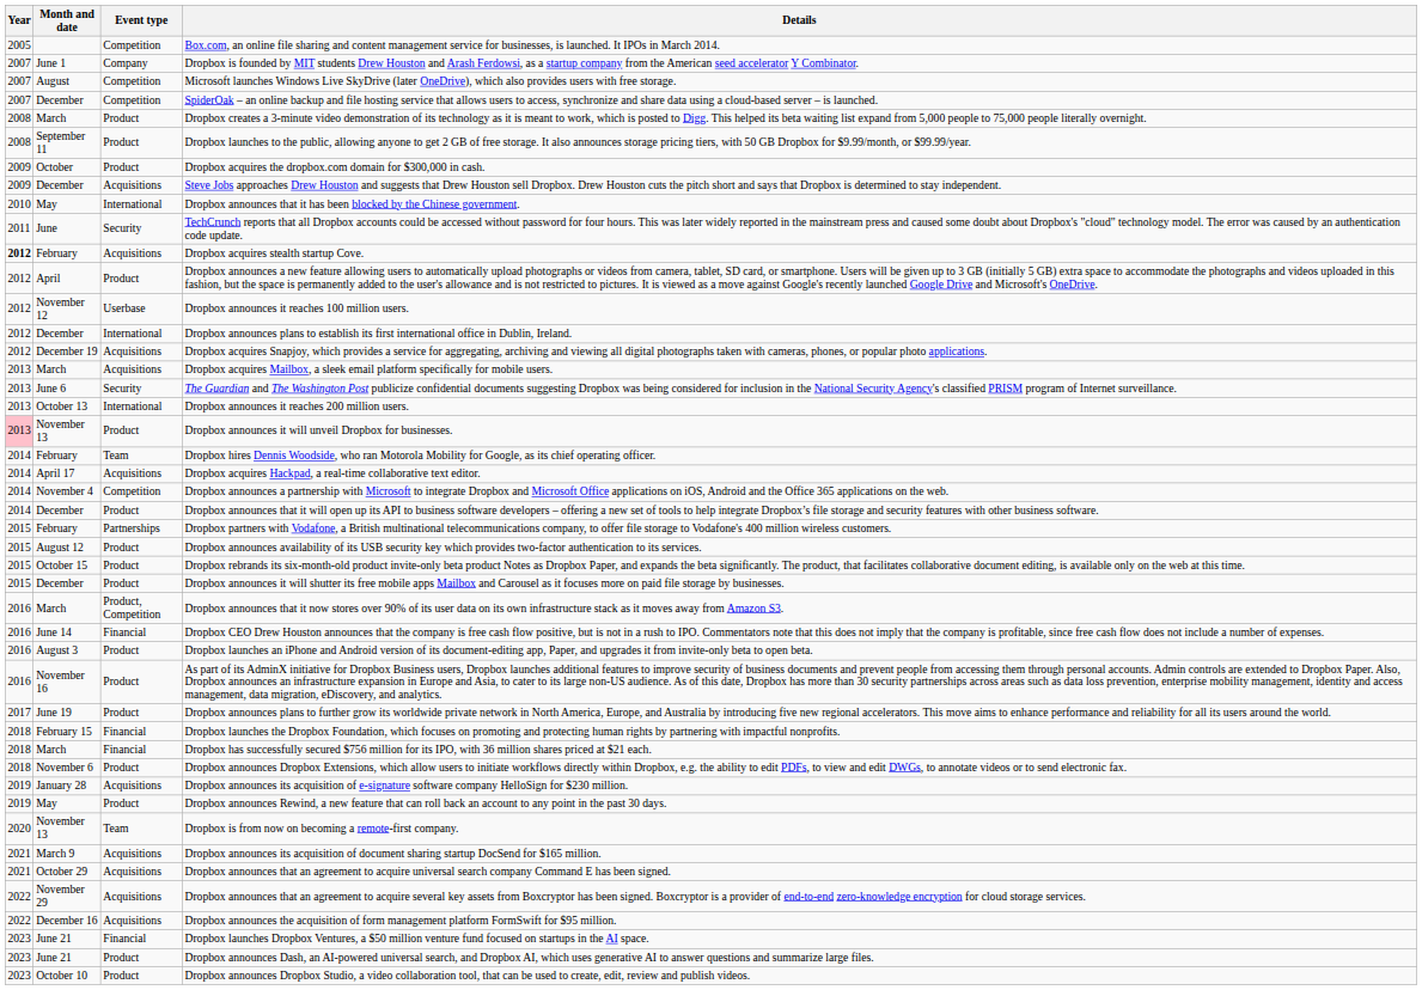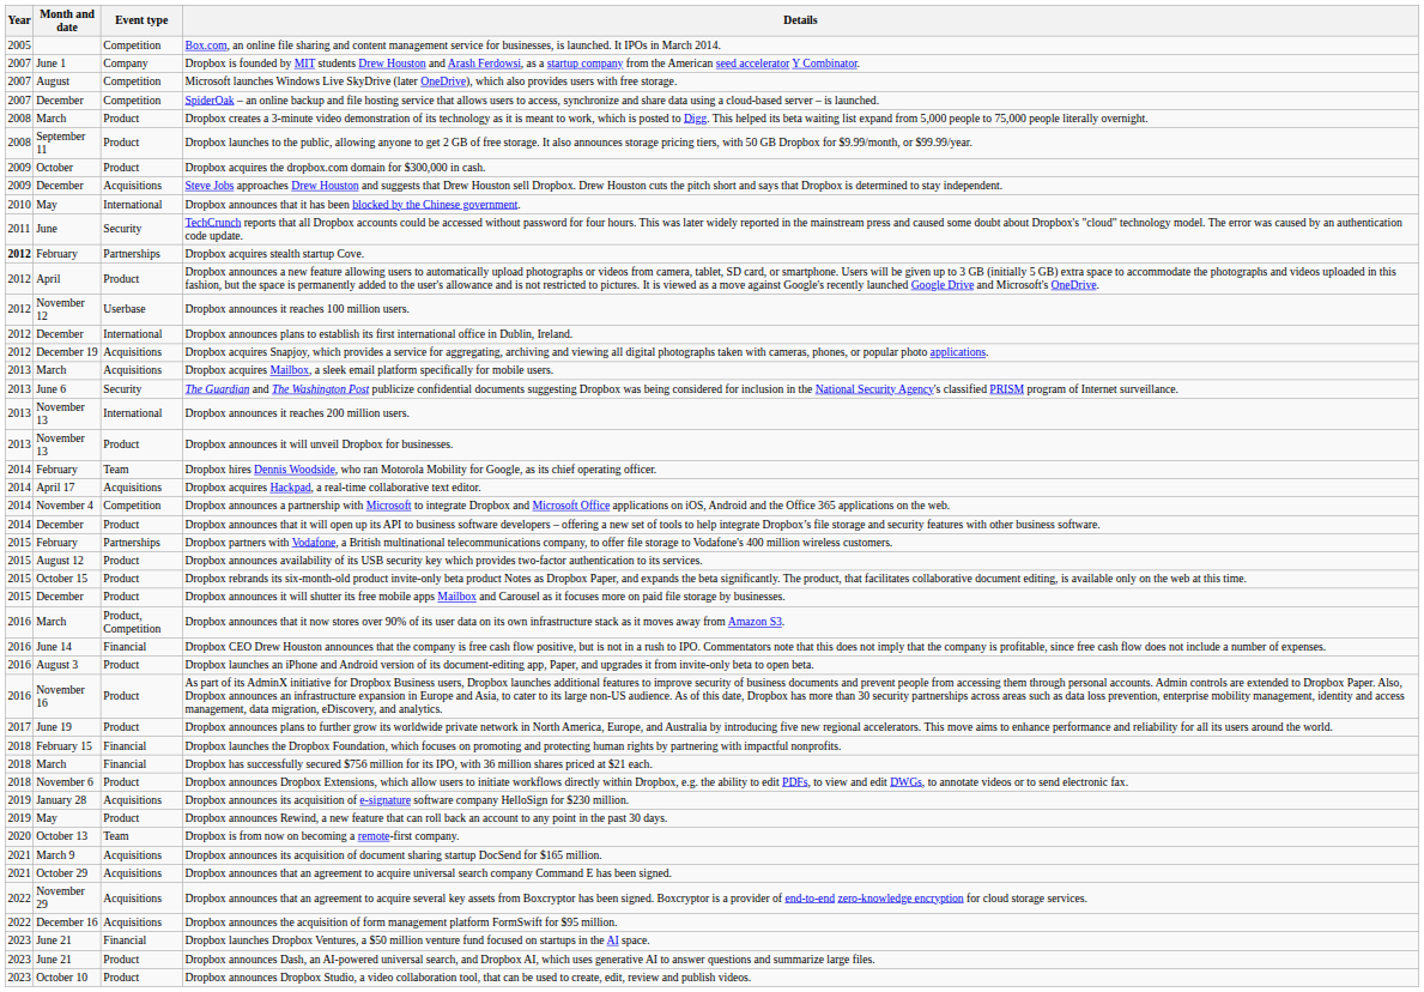Dropbox acquires stealth startup Cove. | Event type: Acquisitions -> Partnerships
Dropbox announces it reaches 200 million users. | Month and date: October 13 -> November 13
Dropbox announces it will unveil Dropbox for businesses. | Year: pink background -> no background
Dropbox is from now on becoming a remote-first company. | Month and date: November 13 -> October 13
